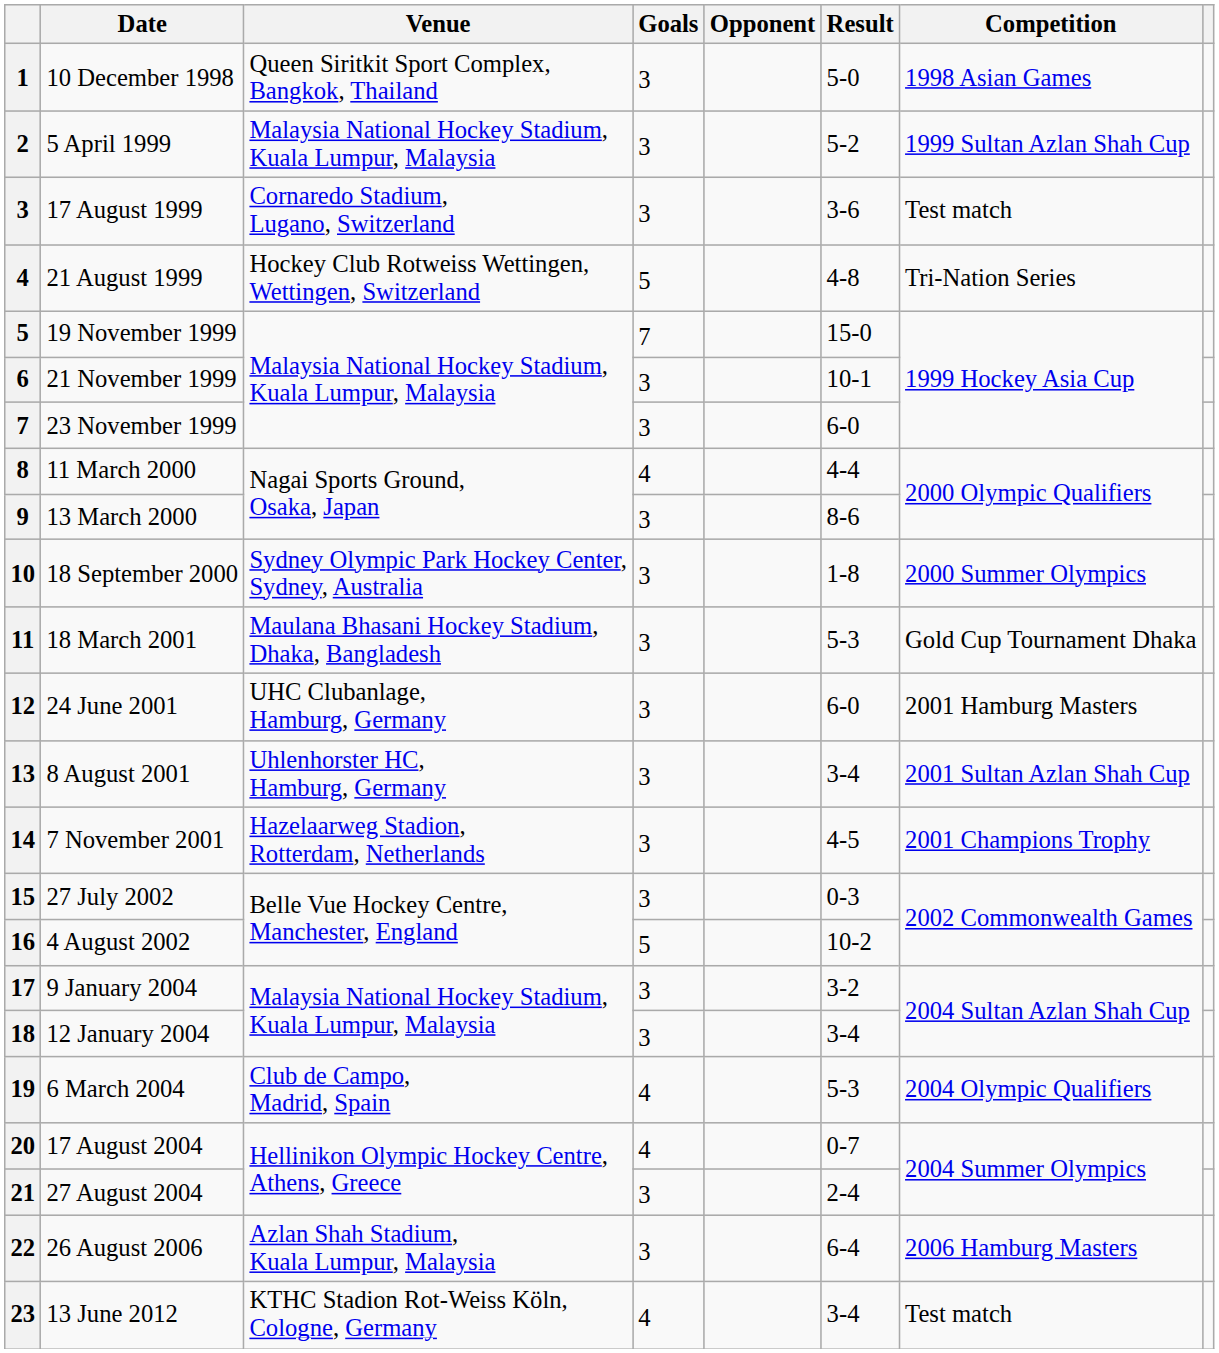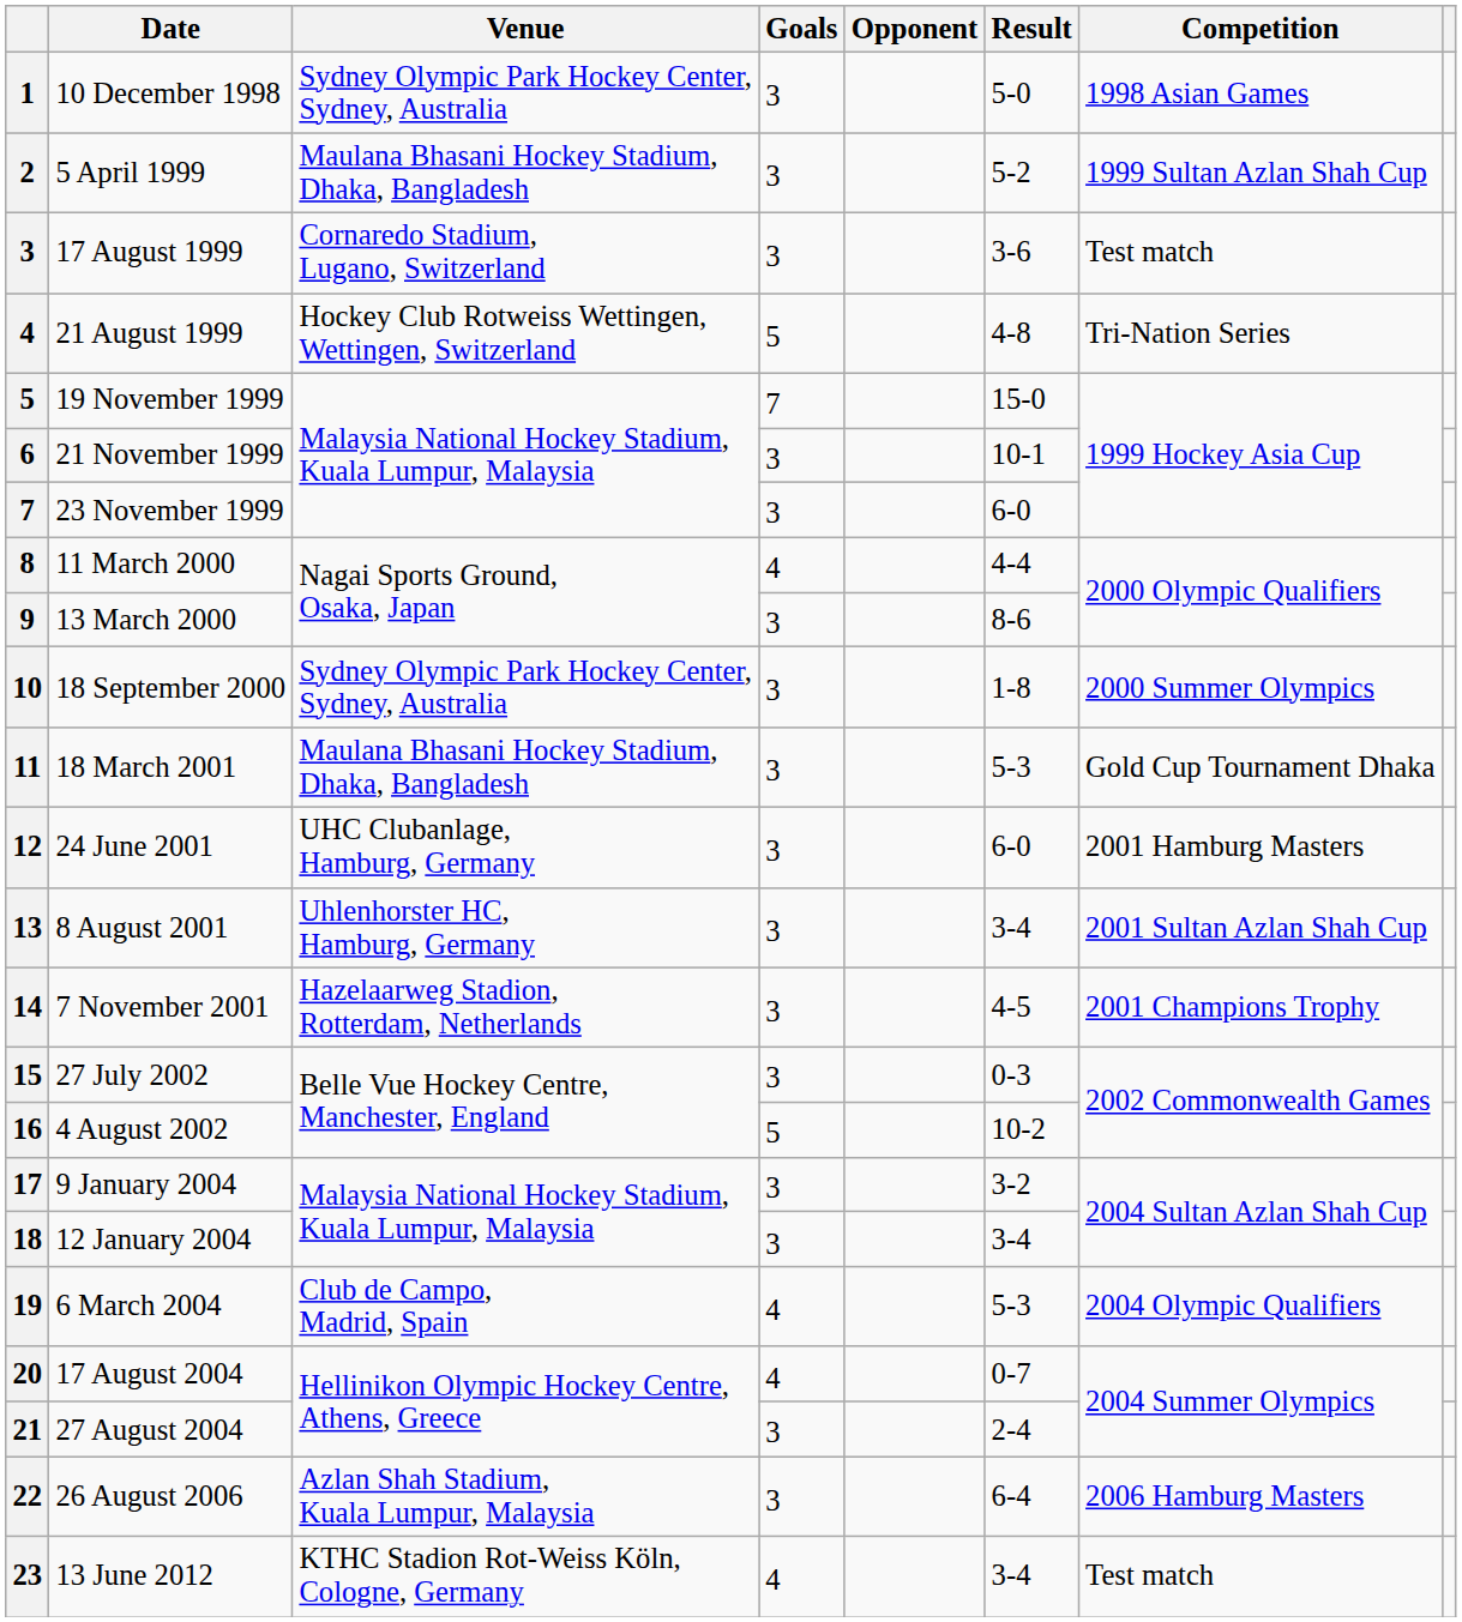10 December 1998 | Venue: Queen Siritkit Sport Complex, Bangkok, Thailand -> Sydney Olympic Park Hockey Center, Sydney, Australia
5 April 1999 | Venue: Malaysia National Hockey Stadium, Kuala Lumpur, Malaysia -> Maulana Bhasani Hockey Stadium, Dhaka, Bangladesh
